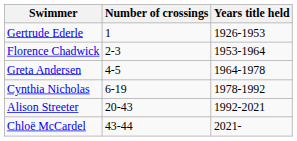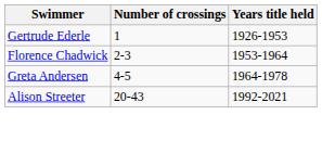- row: Cynthia Nicholas | 6-19 | 1978-1992
- row: Chloë McCardel | 43-44 | 2021-
